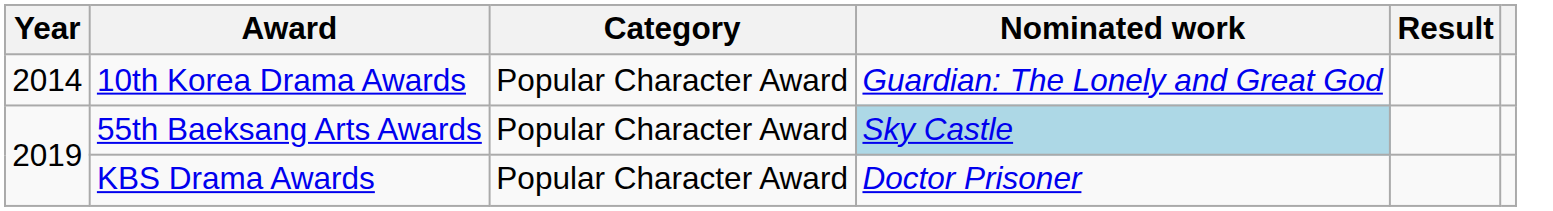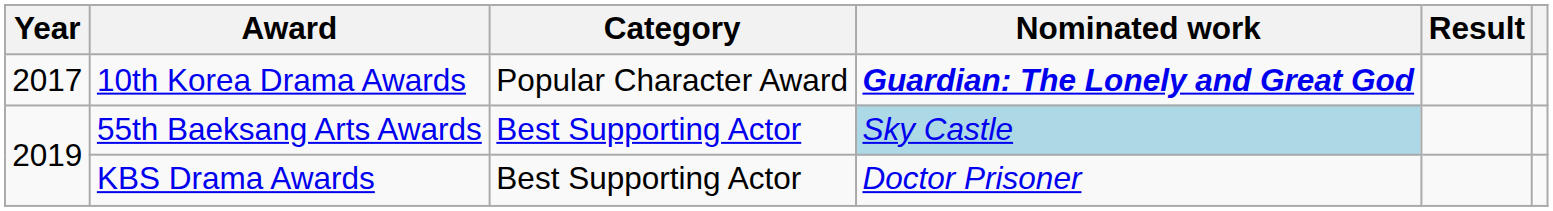10th Korea Drama Awards | Year: 2014 -> 2017
10th Korea Drama Awards | Nominated work: normal -> bold
55th Baeksang Arts Awards | Category: Popular Character Award -> Best Supporting Actor
KBS Drama Awards | Category: Popular Character Award -> Best Supporting Actor
